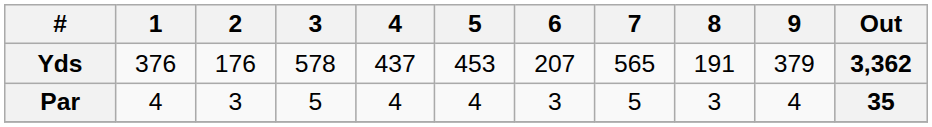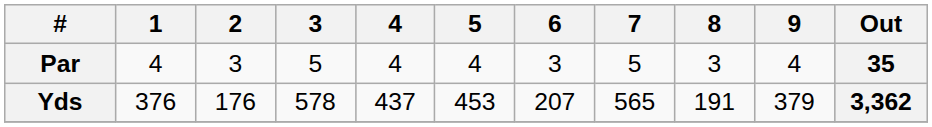rows swapped: Par <-> Yds
